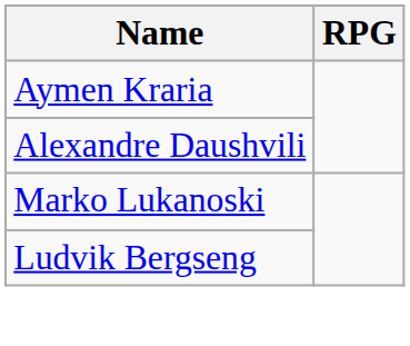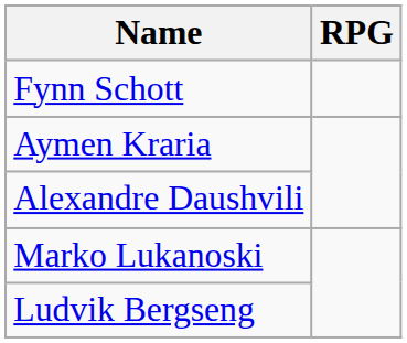+ row: Fynn Schott
